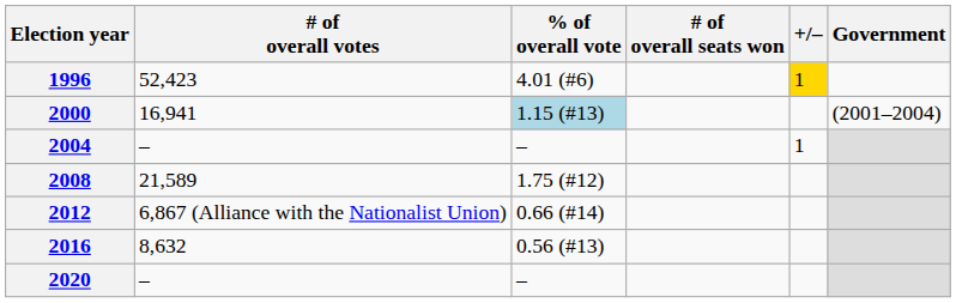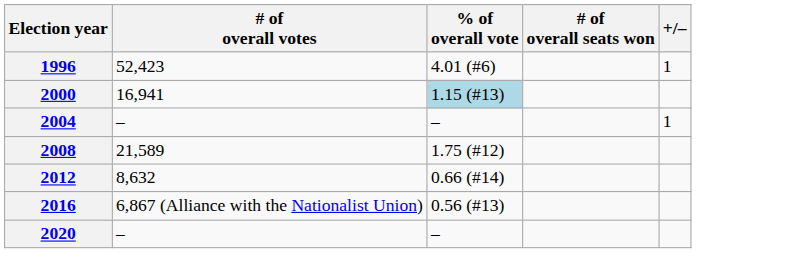- column: Government | (2001–2004)
1996 | +/–: gold background -> no background
2012 | # of overall votes: 6,867 (Alliance with the Nationalist Union) -> 8,632
2016 | # of overall votes: 8,632 -> 6,867 (Alliance with the Nationalist Union)
